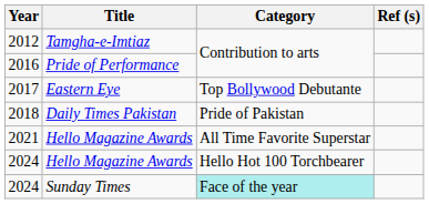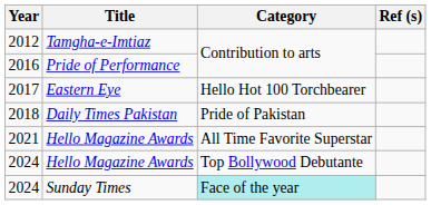2017 | Category: Top Bollywood Debutante -> Hello Hot 100 Torchbearer
2024 / Hello Magazine Awards | Category: Hello Hot 100 Torchbearer -> Top Bollywood Debutante
